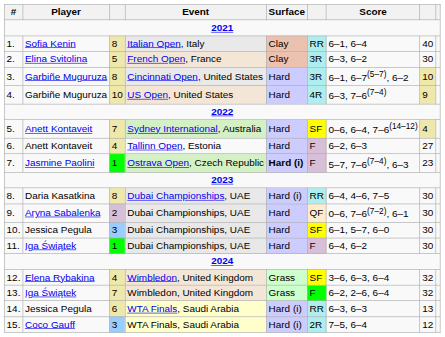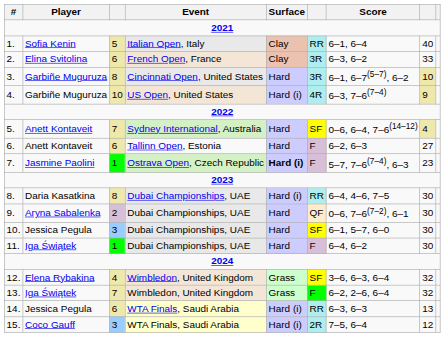1. | column 3: 8 -> 5
2. | column 3: 5 -> 6
2. | column 8: 30 -> 33
4. | Surface: Hard -> Hard (i)
6. | column 3: 4 -> 6
